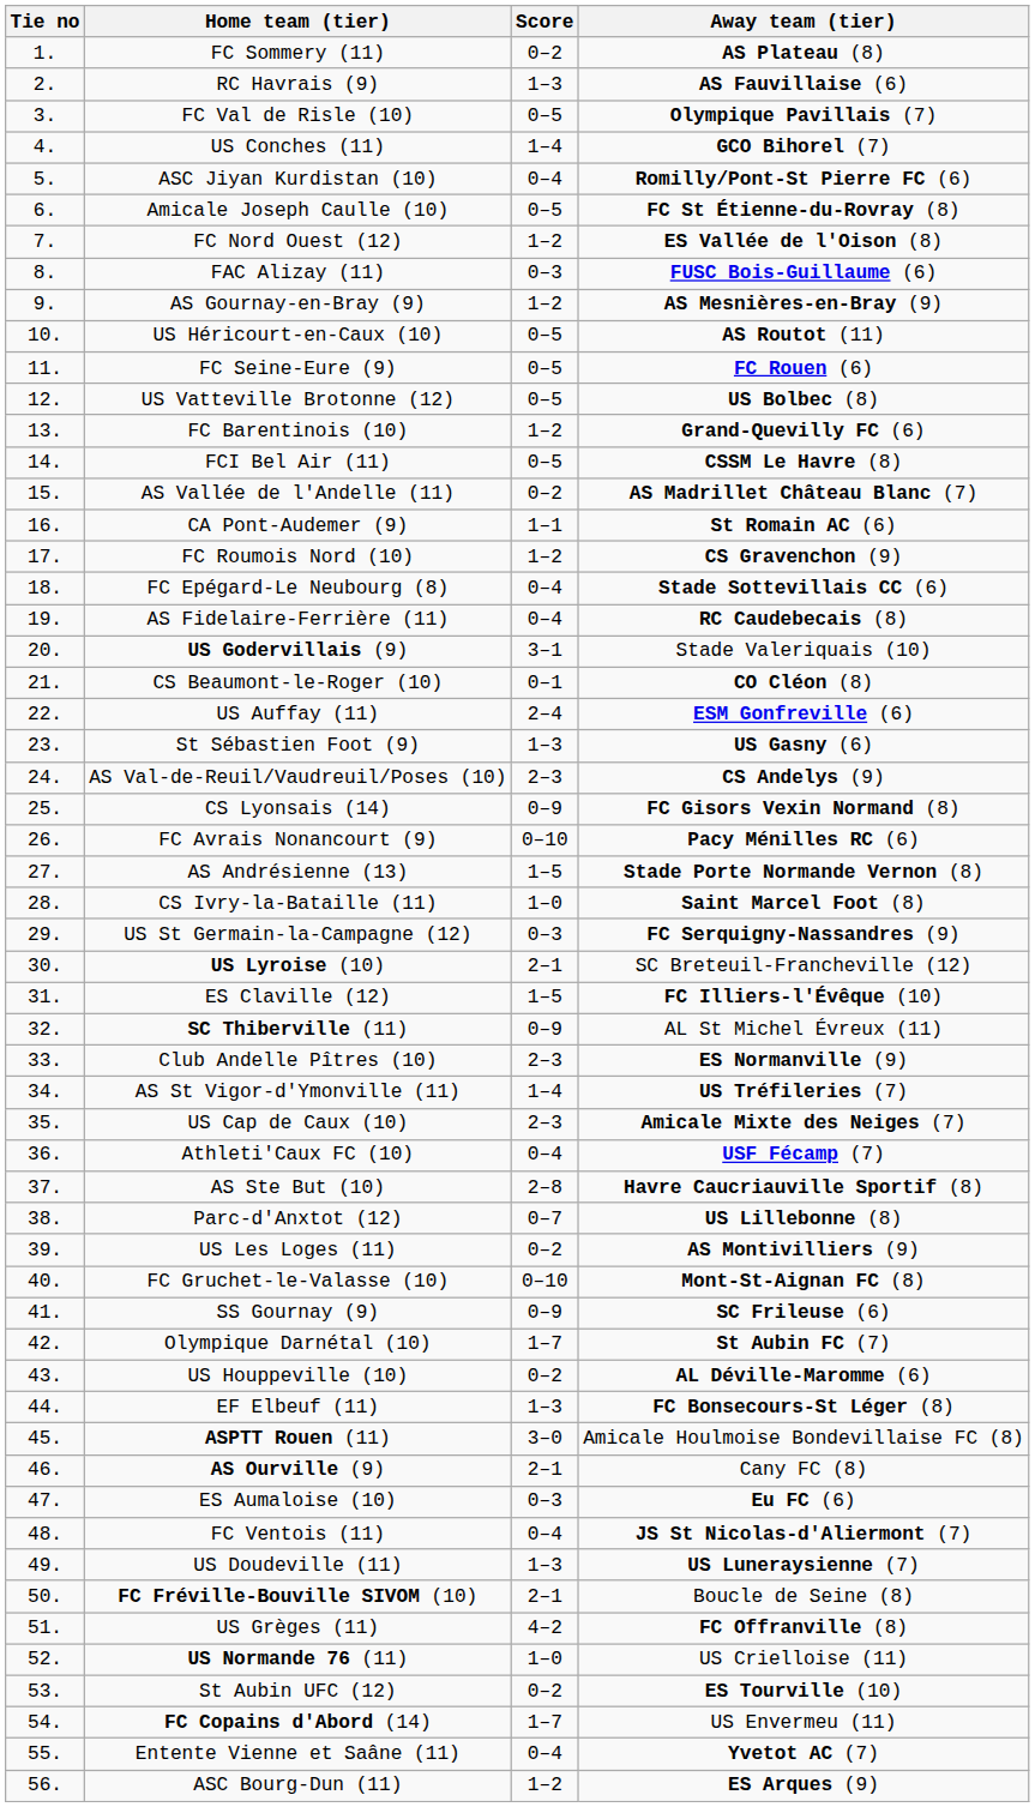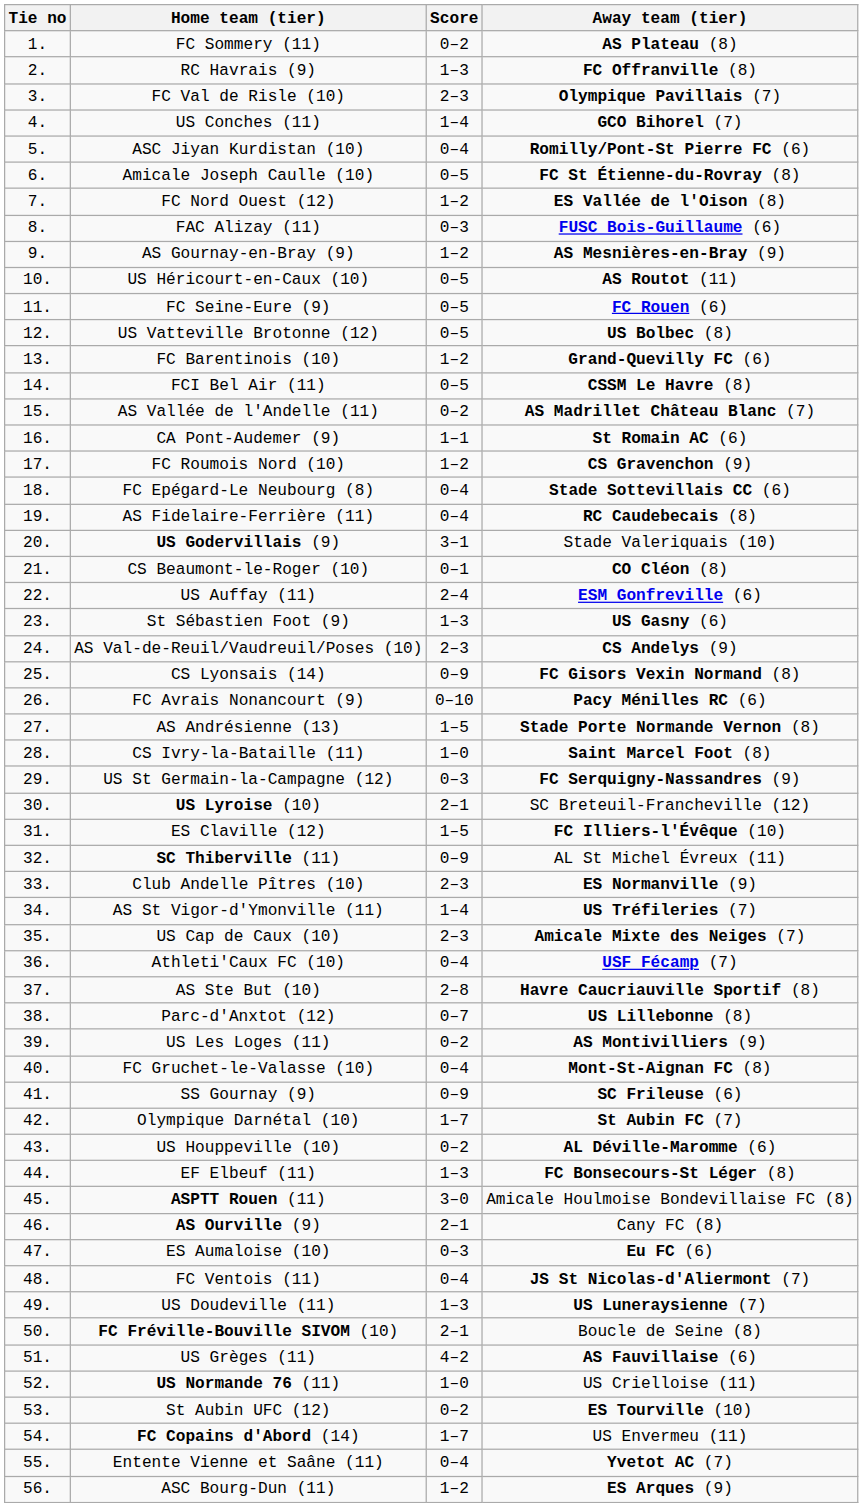RC Havrais (9) | Away team (tier): AS Fauvillaise (6) -> FC Offranville (8)
FC Val de Risle (10) | Score: 0–5 -> 2–3
FC Gruchet-le-Valasse (10) | Score: 0–10 -> 0–4
US Grèges (11) | Away team (tier): FC Offranville (8) -> AS Fauvillaise (6)
